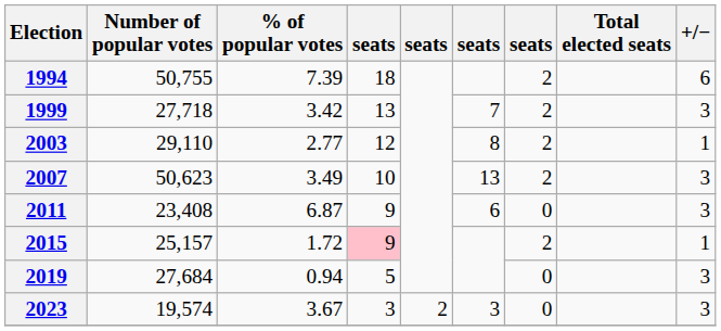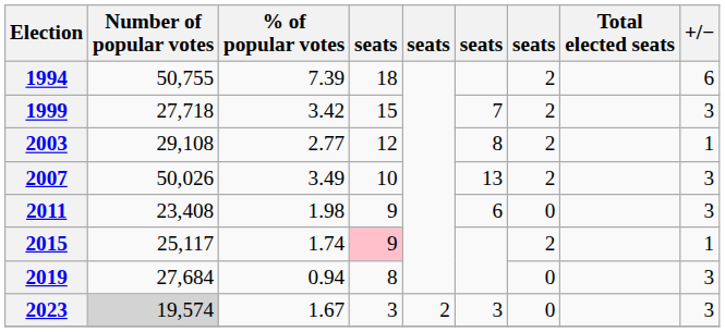1999 | column 4: 13 -> 15
2003 | Number of popular votes: 29,110 -> 29,108
2007 | Number of popular votes: 50,623 -> 50,026
2011 | % of popular votes: 6.87 -> 1.98
2015 | Number of popular votes: 25,157 -> 25,117
2015 | % of popular votes: 1.72 -> 1.74
2019 | column 4: 5 -> 8
2023 | Number of popular votes: no background -> lightgrey background
2023 | % of popular votes: 3.67 -> 1.67
